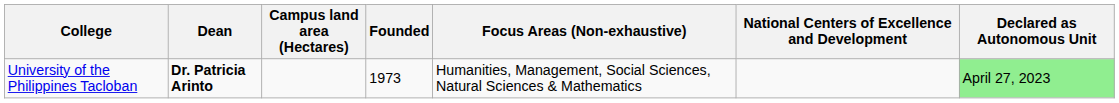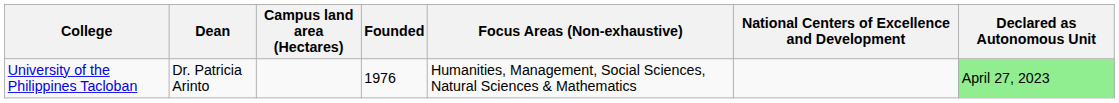University of the Philippines Tacloban | Dean: bold -> normal
University of the Philippines Tacloban | Founded: 1973 -> 1976
